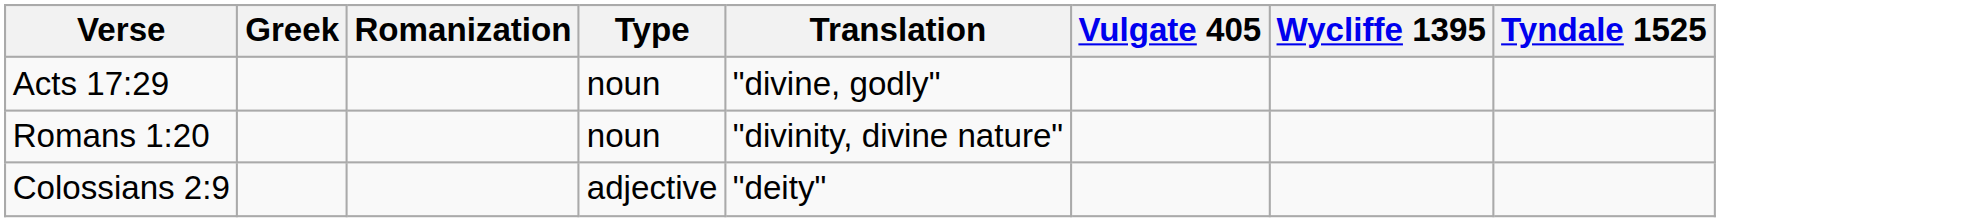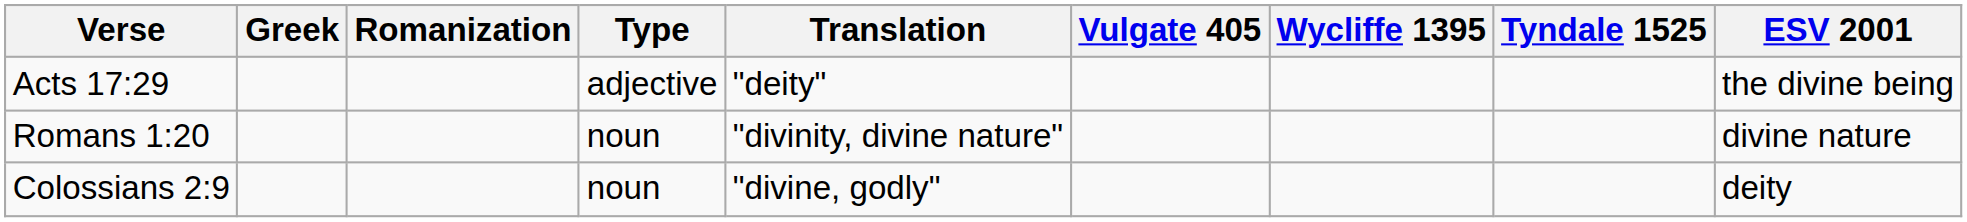+ column: ESV 2001 | the divine being | divine nature | deity
Acts 17:29 | Type: noun -> adjective
Acts 17:29 | Translation: "divine, godly" -> "deity"
Colossians 2:9 | Type: adjective -> noun
Colossians 2:9 | Translation: "deity" -> "divine, godly"
